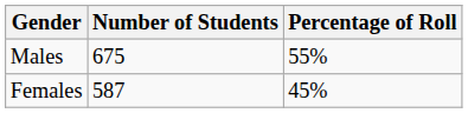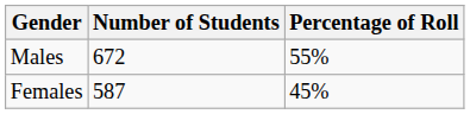Males | Number of Students: 675 -> 672
